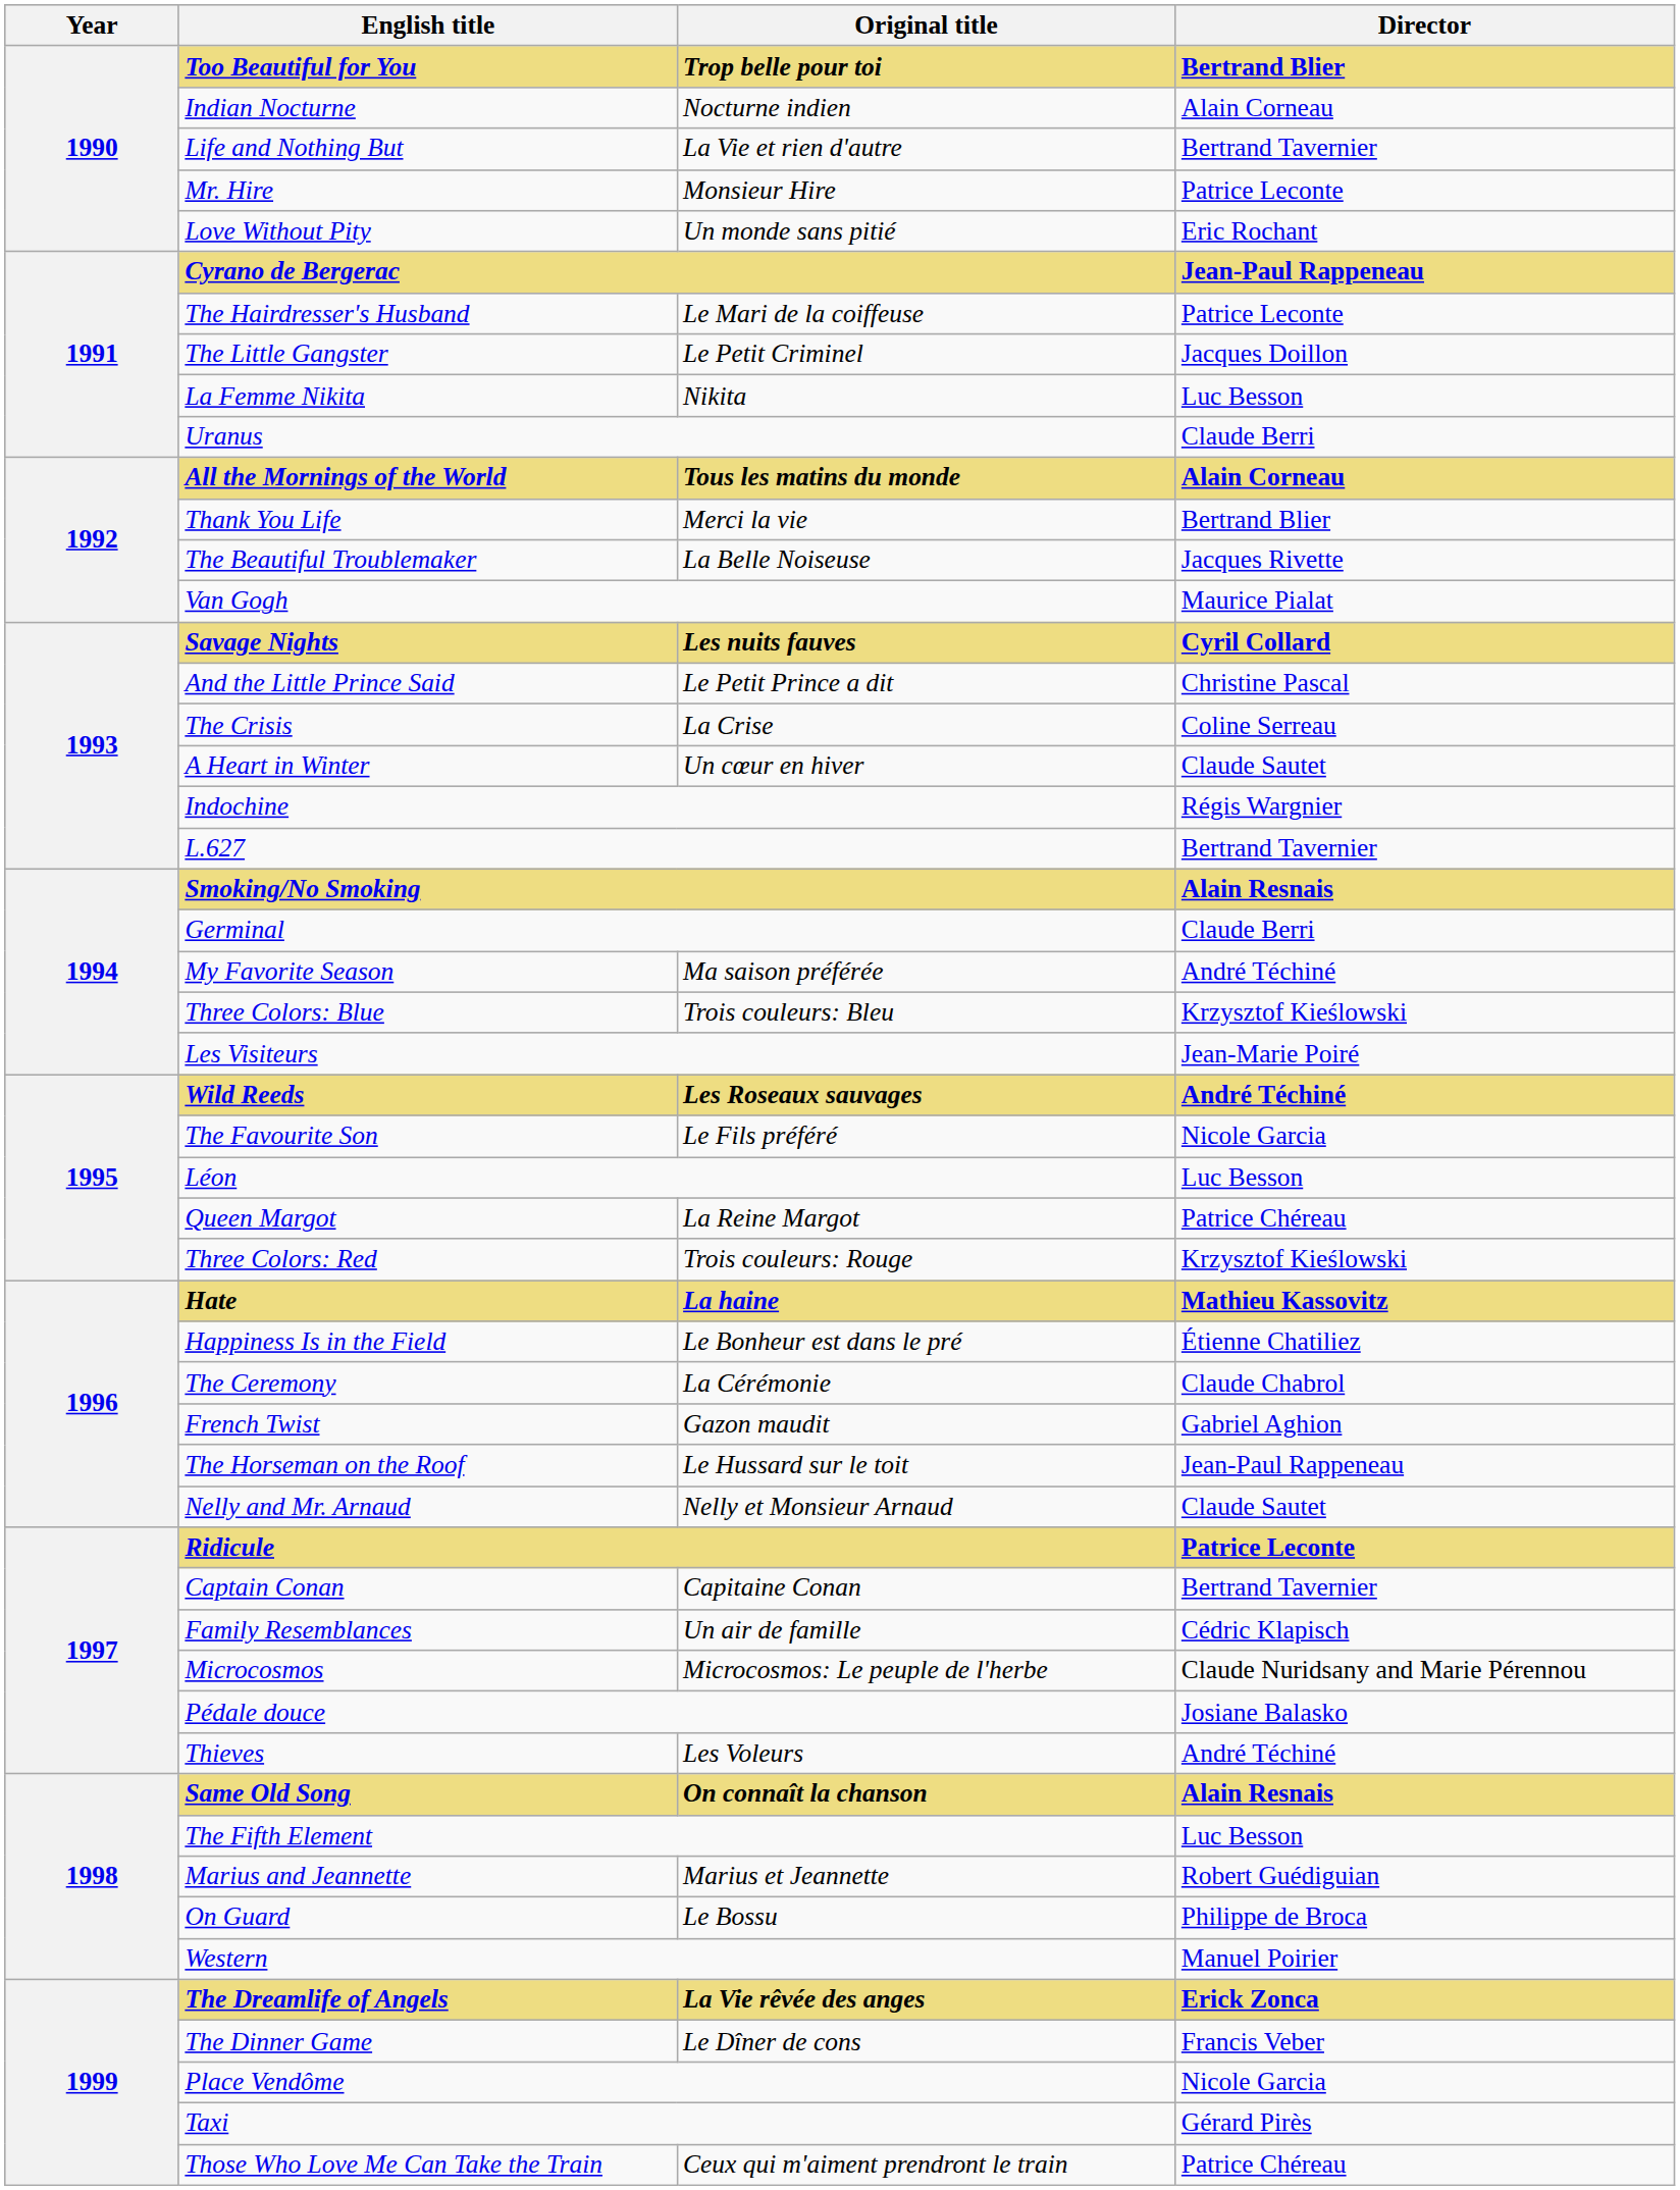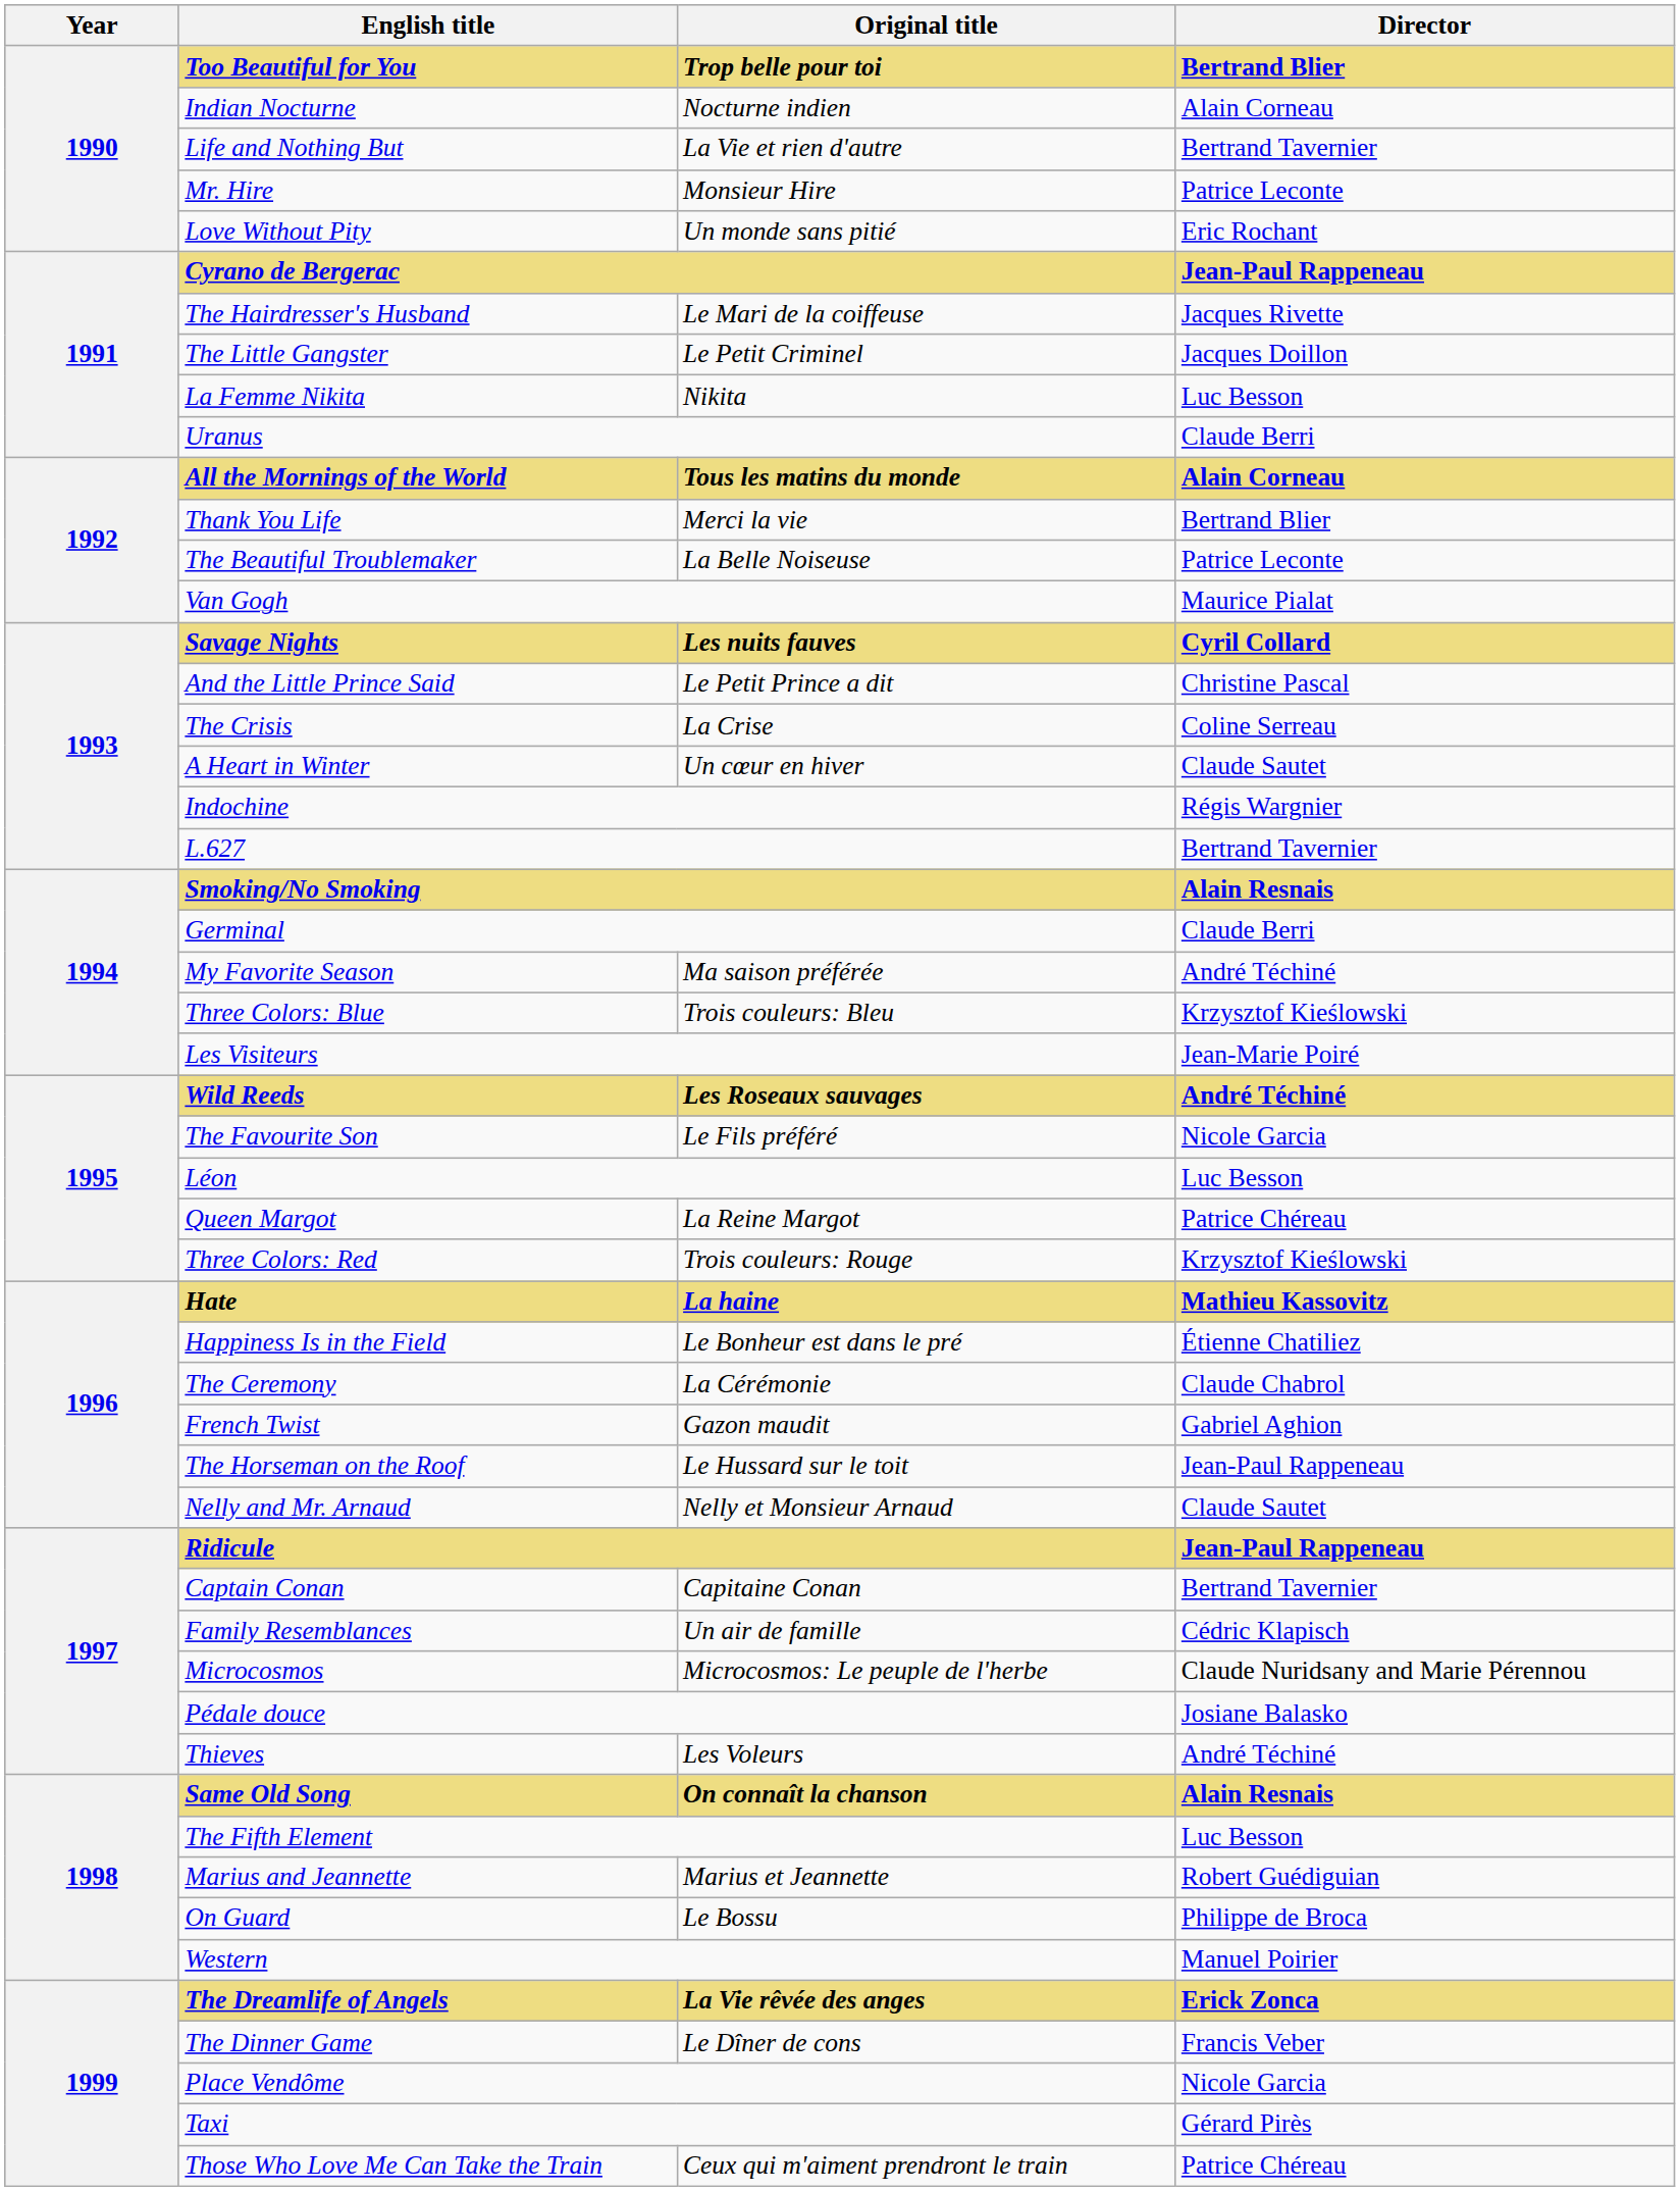The Hairdresser's Husband | Director: Patrice Leconte -> Jacques Rivette
The Beautiful Troublemaker | Director: Jacques Rivette -> Patrice Leconte
Ridicule | Director: Patrice Leconte -> Jean-Paul Rappeneau
